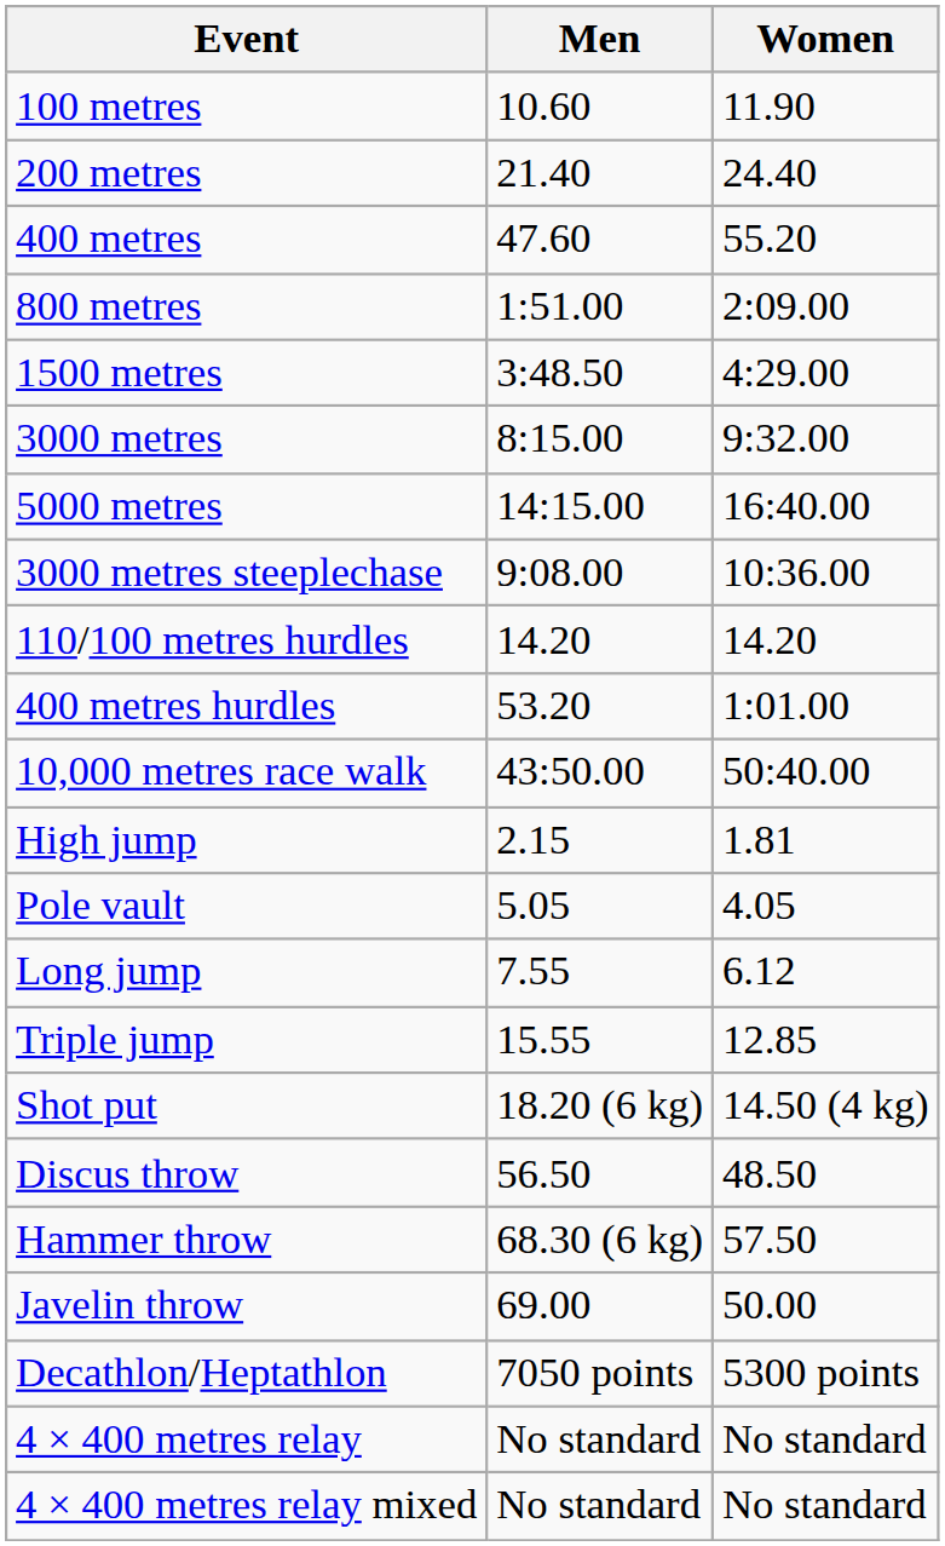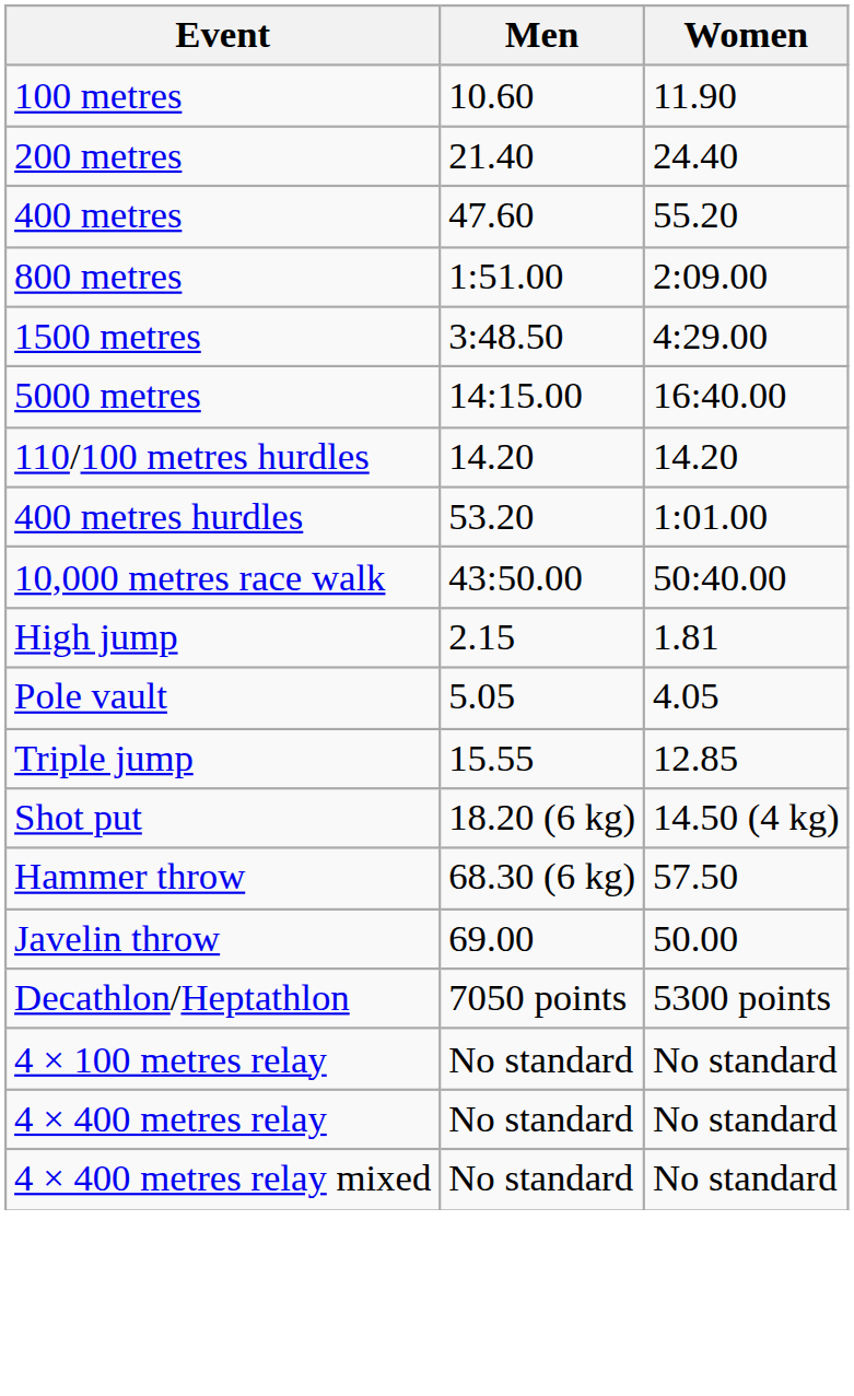- row: 3000 metres | 8:15.00 | 9:32.00
- row: 3000 metres steeplechase | 9:08.00 | 10:36.00
- row: Long jump | 7.55 | 6.12
- row: Discus throw | 56.50 | 48.50
+ row: 4 × 100 metres relay | No standard | No standard
